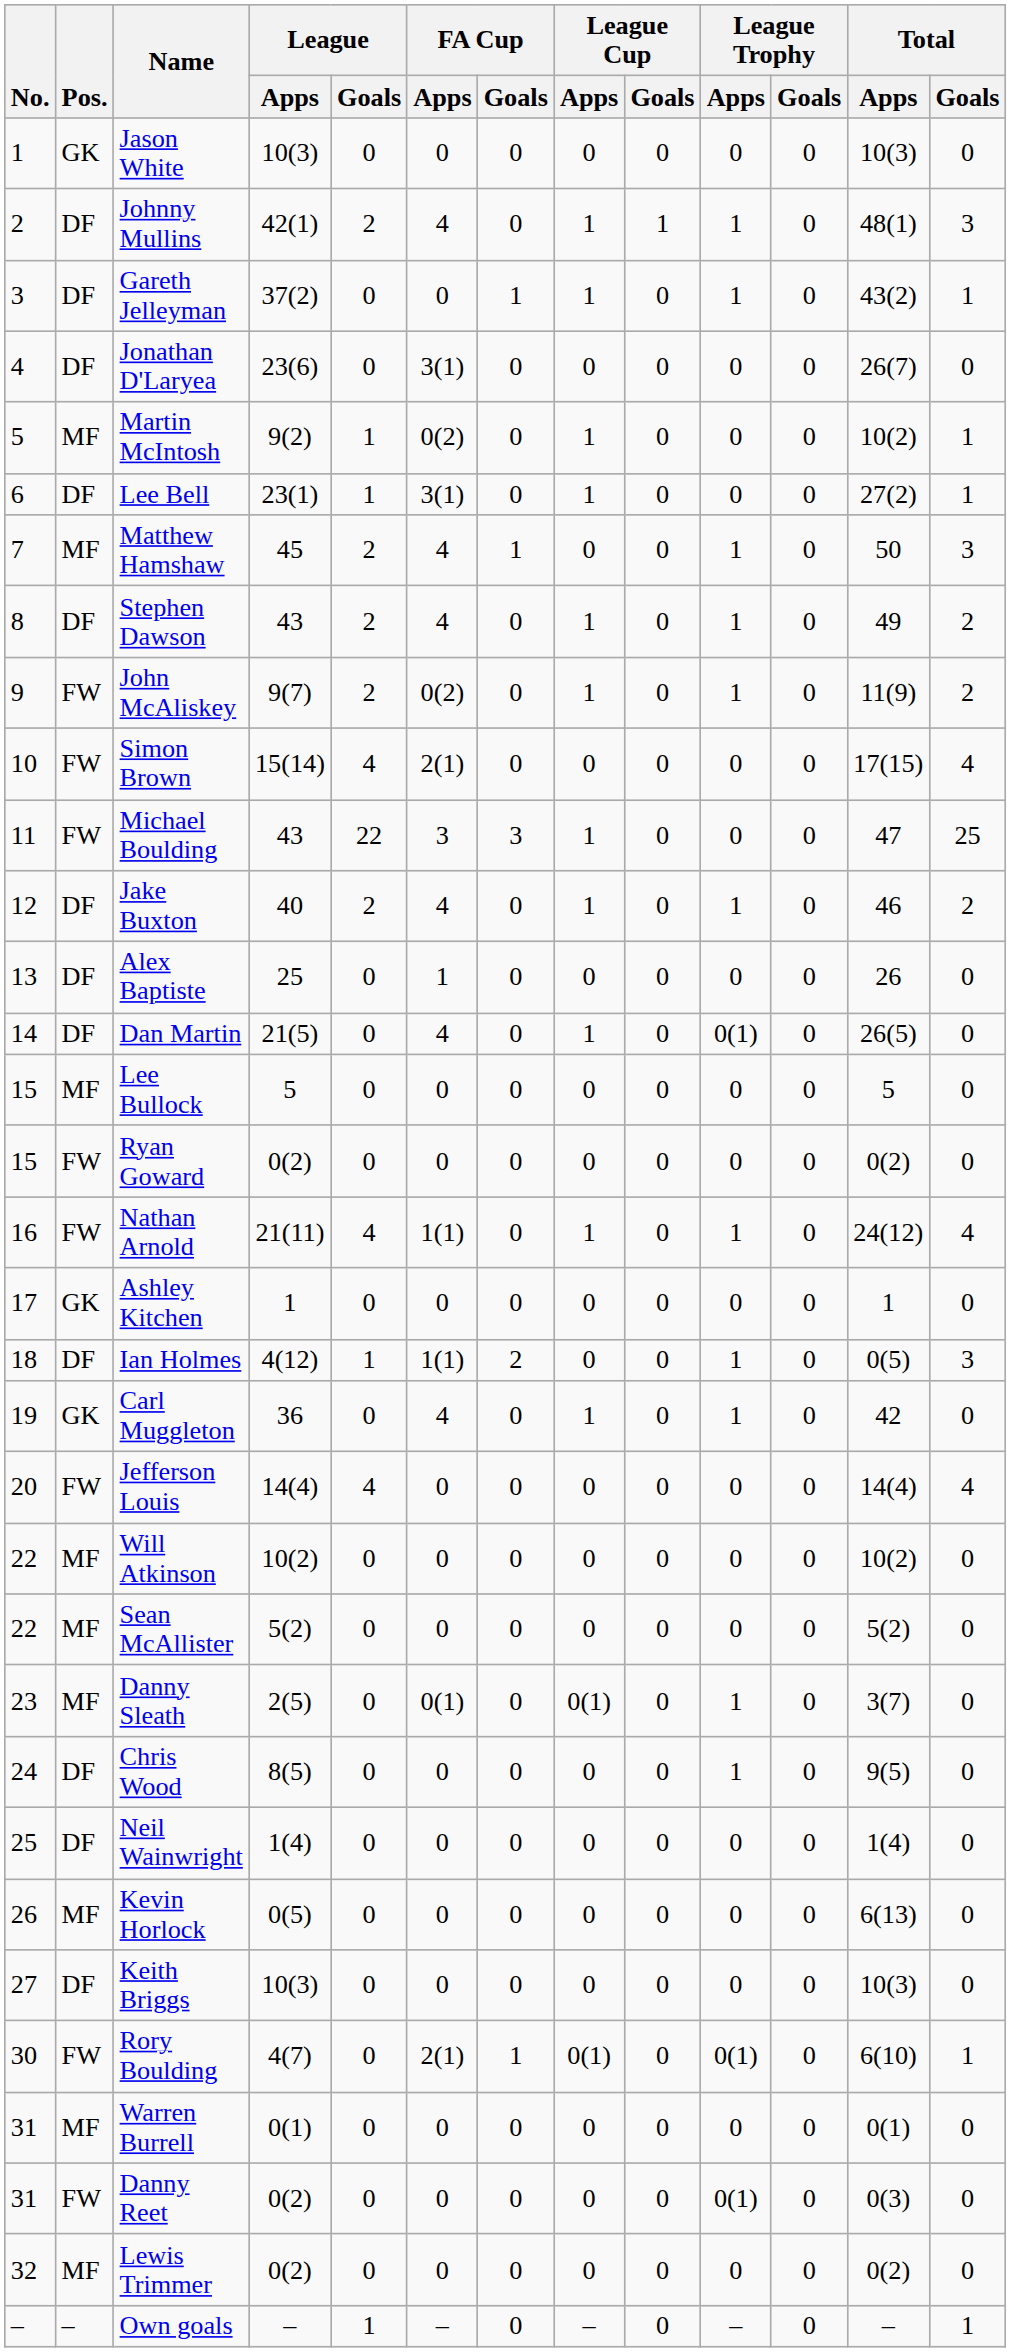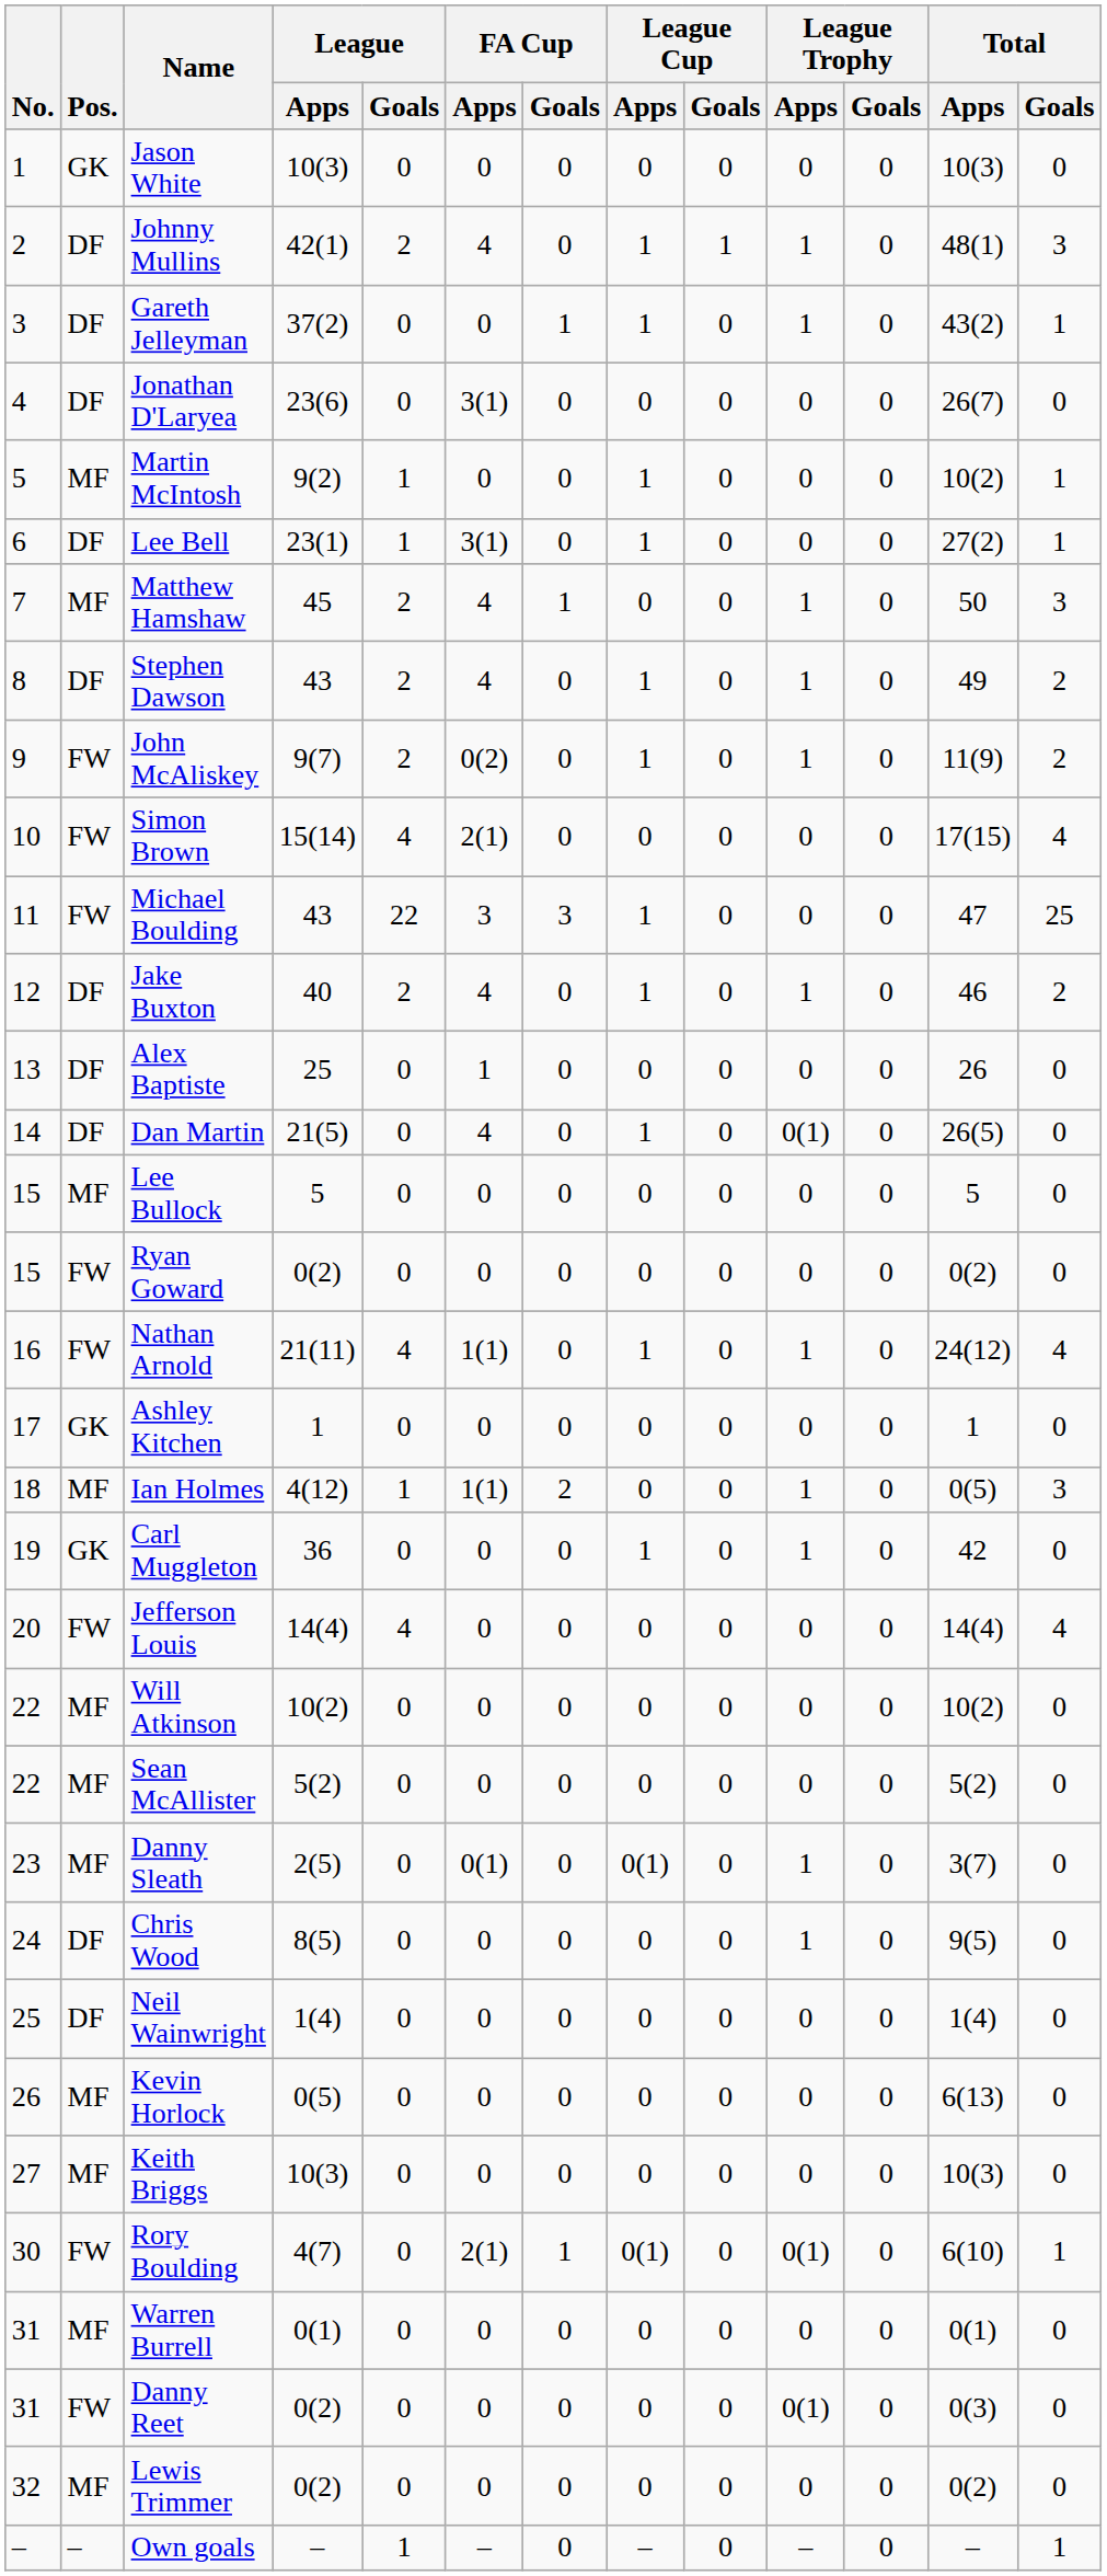Martin McIntosh | FA Cup / Apps: 0(2) -> 0
Ian Holmes | Pos.: DF -> MF
Carl Muggleton | FA Cup / Apps: 4 -> 0
Keith Briggs | Pos.: DF -> MF
